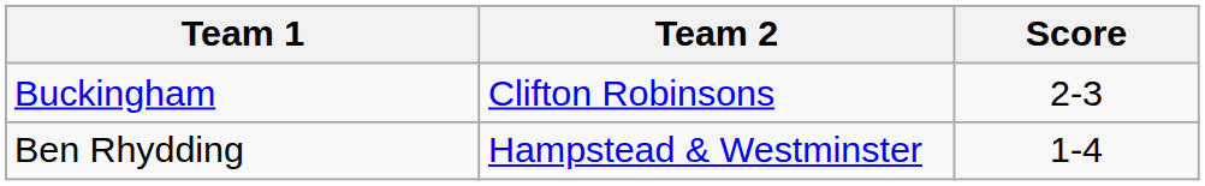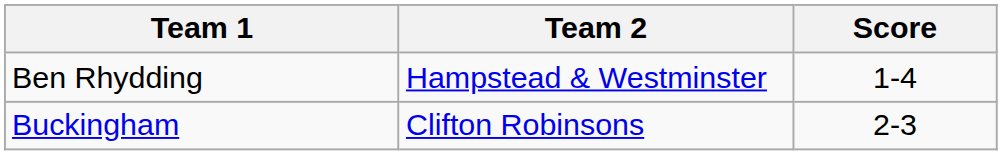rows swapped: Buckingham <-> Ben Rhydding
